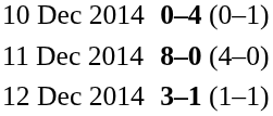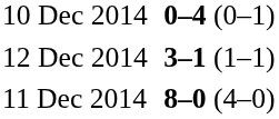rows swapped: 11 Dec 2014 <-> 12 Dec 2014
